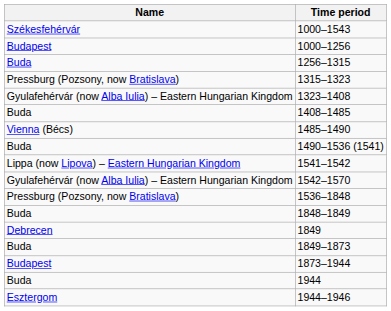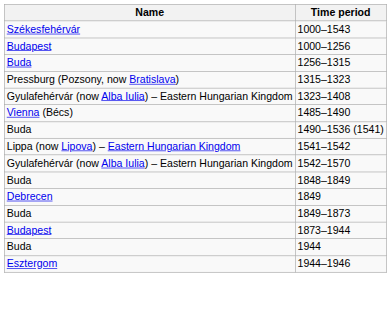- row: Buda | 1408–1485
- row: Pressburg (Pozsony, now Bratislava) | 1536–1848
